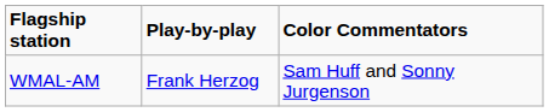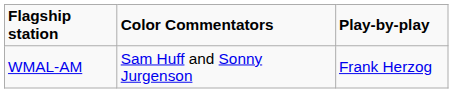columns swapped: Play-by-play <-> Color Commentators
